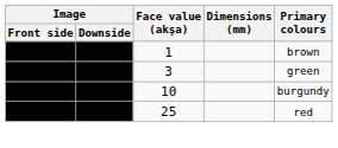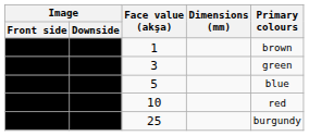+ row: 5 | blue
10 | Primary colours: burgundy -> red
25 | Primary colours: red -> burgundy
